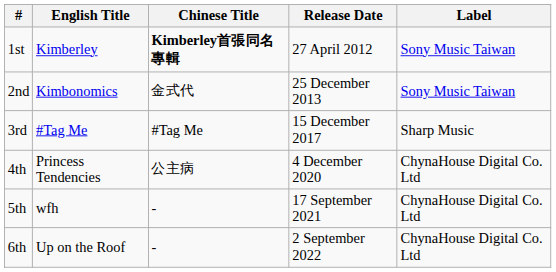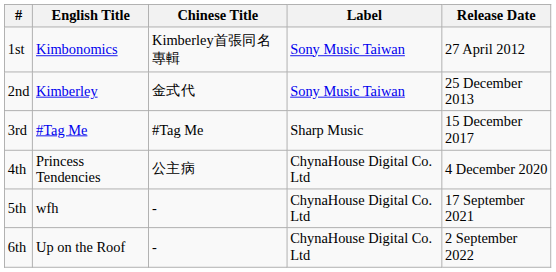columns swapped: Release Date <-> Label
1st | English Title: Kimberley -> Kimbonomics
1st | Chinese Title: bold -> normal
2nd | English Title: Kimbonomics -> Kimberley
